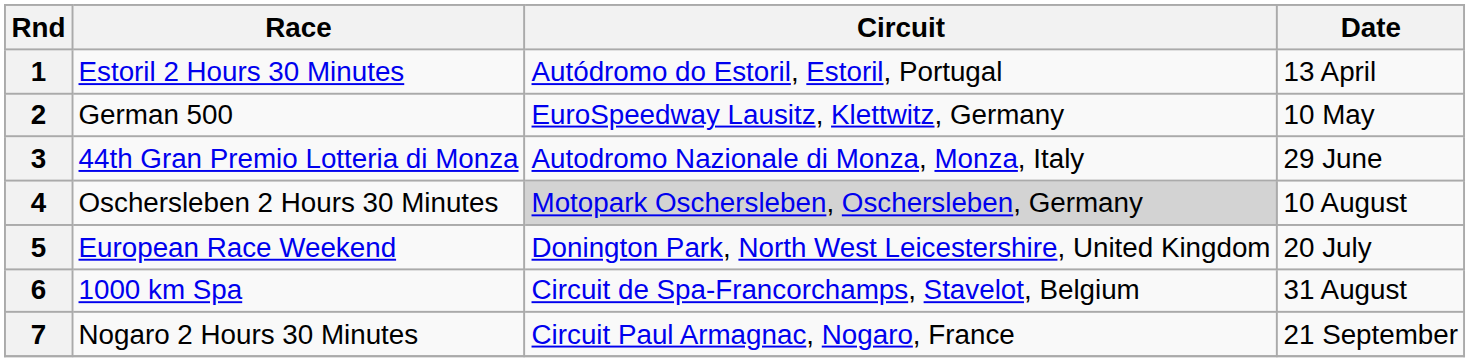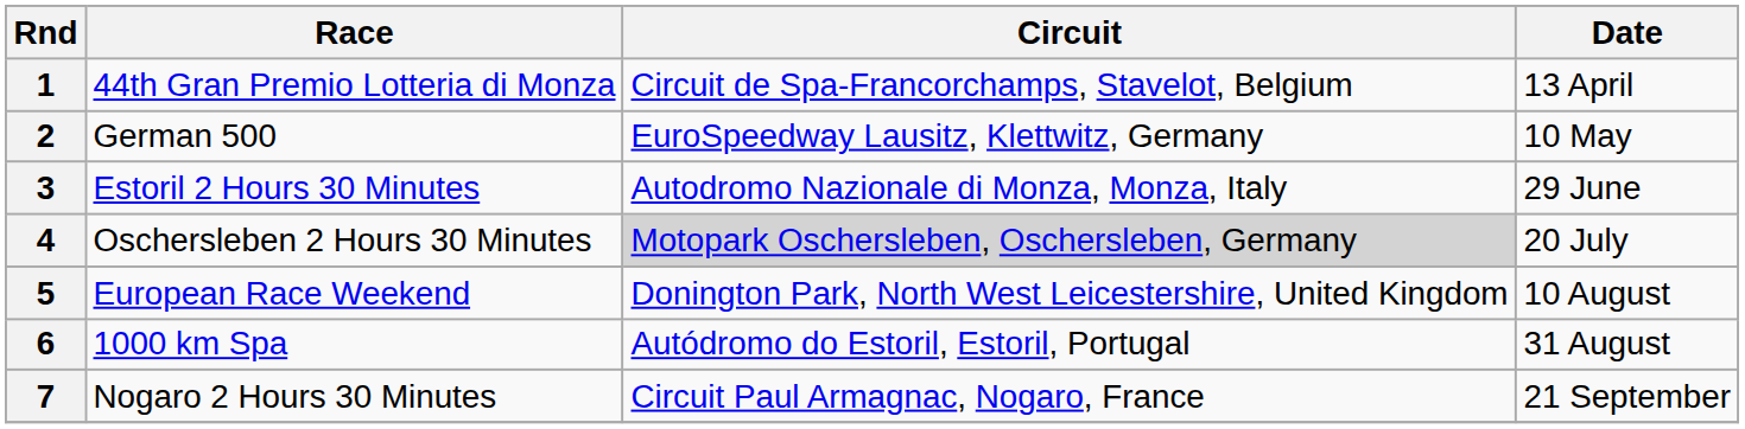1 | Race: Estoril 2 Hours 30 Minutes -> 44th Gran Premio Lotteria di Monza
1 | Circuit: Autódromo do Estoril, Estoril, Portugal -> Circuit de Spa-Francorchamps, Stavelot, Belgium
3 | Race: 44th Gran Premio Lotteria di Monza -> Estoril 2 Hours 30 Minutes
4 | Date: 10 August -> 20 July
5 | Date: 20 July -> 10 August
6 | Circuit: Circuit de Spa-Francorchamps, Stavelot, Belgium -> Autódromo do Estoril, Estoril, Portugal
